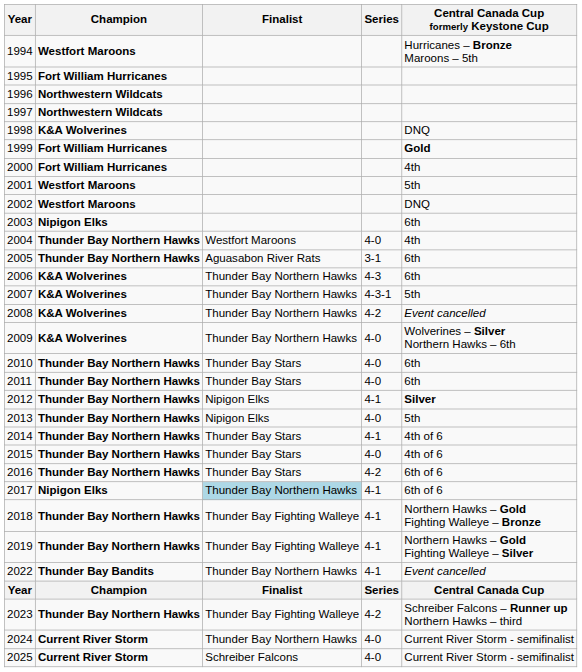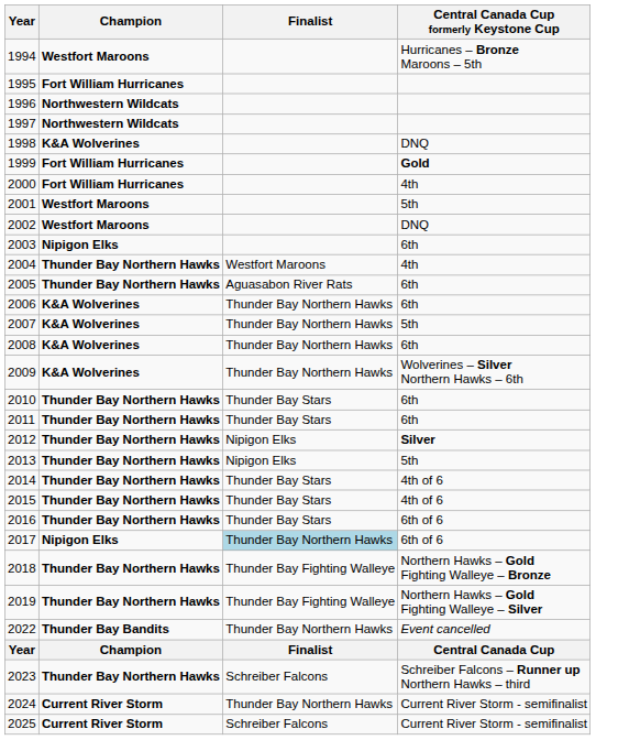- column: Series | 4-0 | 3-1 | 4-3 | 4-3-1 | 4-2 | 4-0 | 4-0 | 4-0 | 4-1 | 4-0 | 4-1 | 4-0 | 4-2 | 4-1 | 4-1 | 4-1 | 4-1 | Series | 4-2 | 4-0 | 4-0
2008 | Central Canada Cup formerly Keystone Cup: Event cancelled -> 6th
2023 | Finalist: Thunder Bay Fighting Walleye -> Schreiber Falcons
